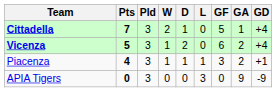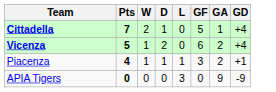- column: Pld | 3 | 3 | 3 | 3
